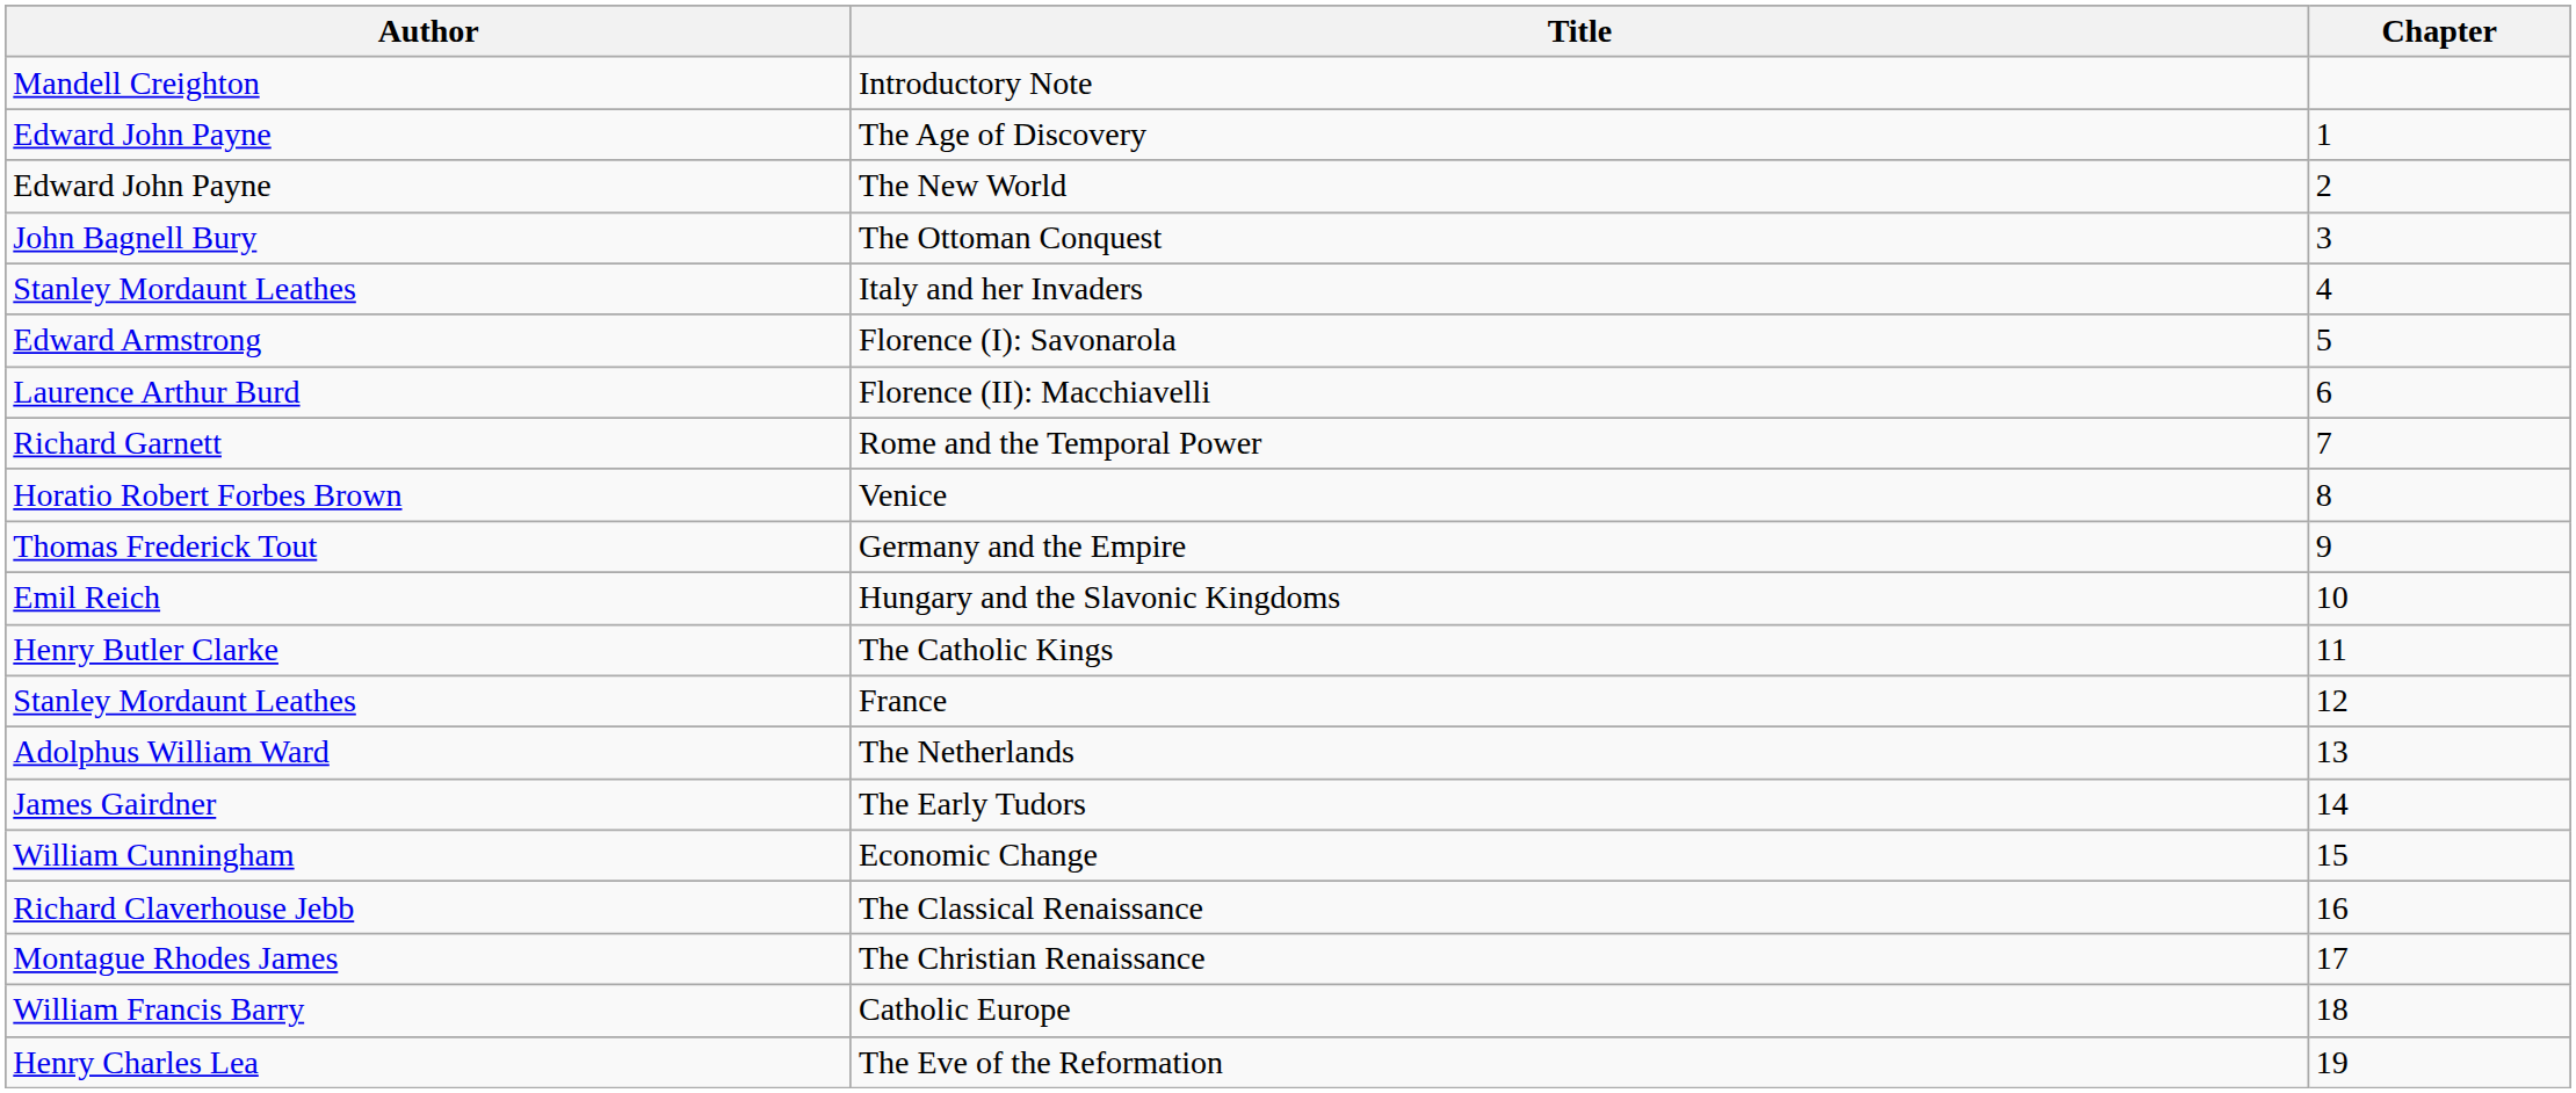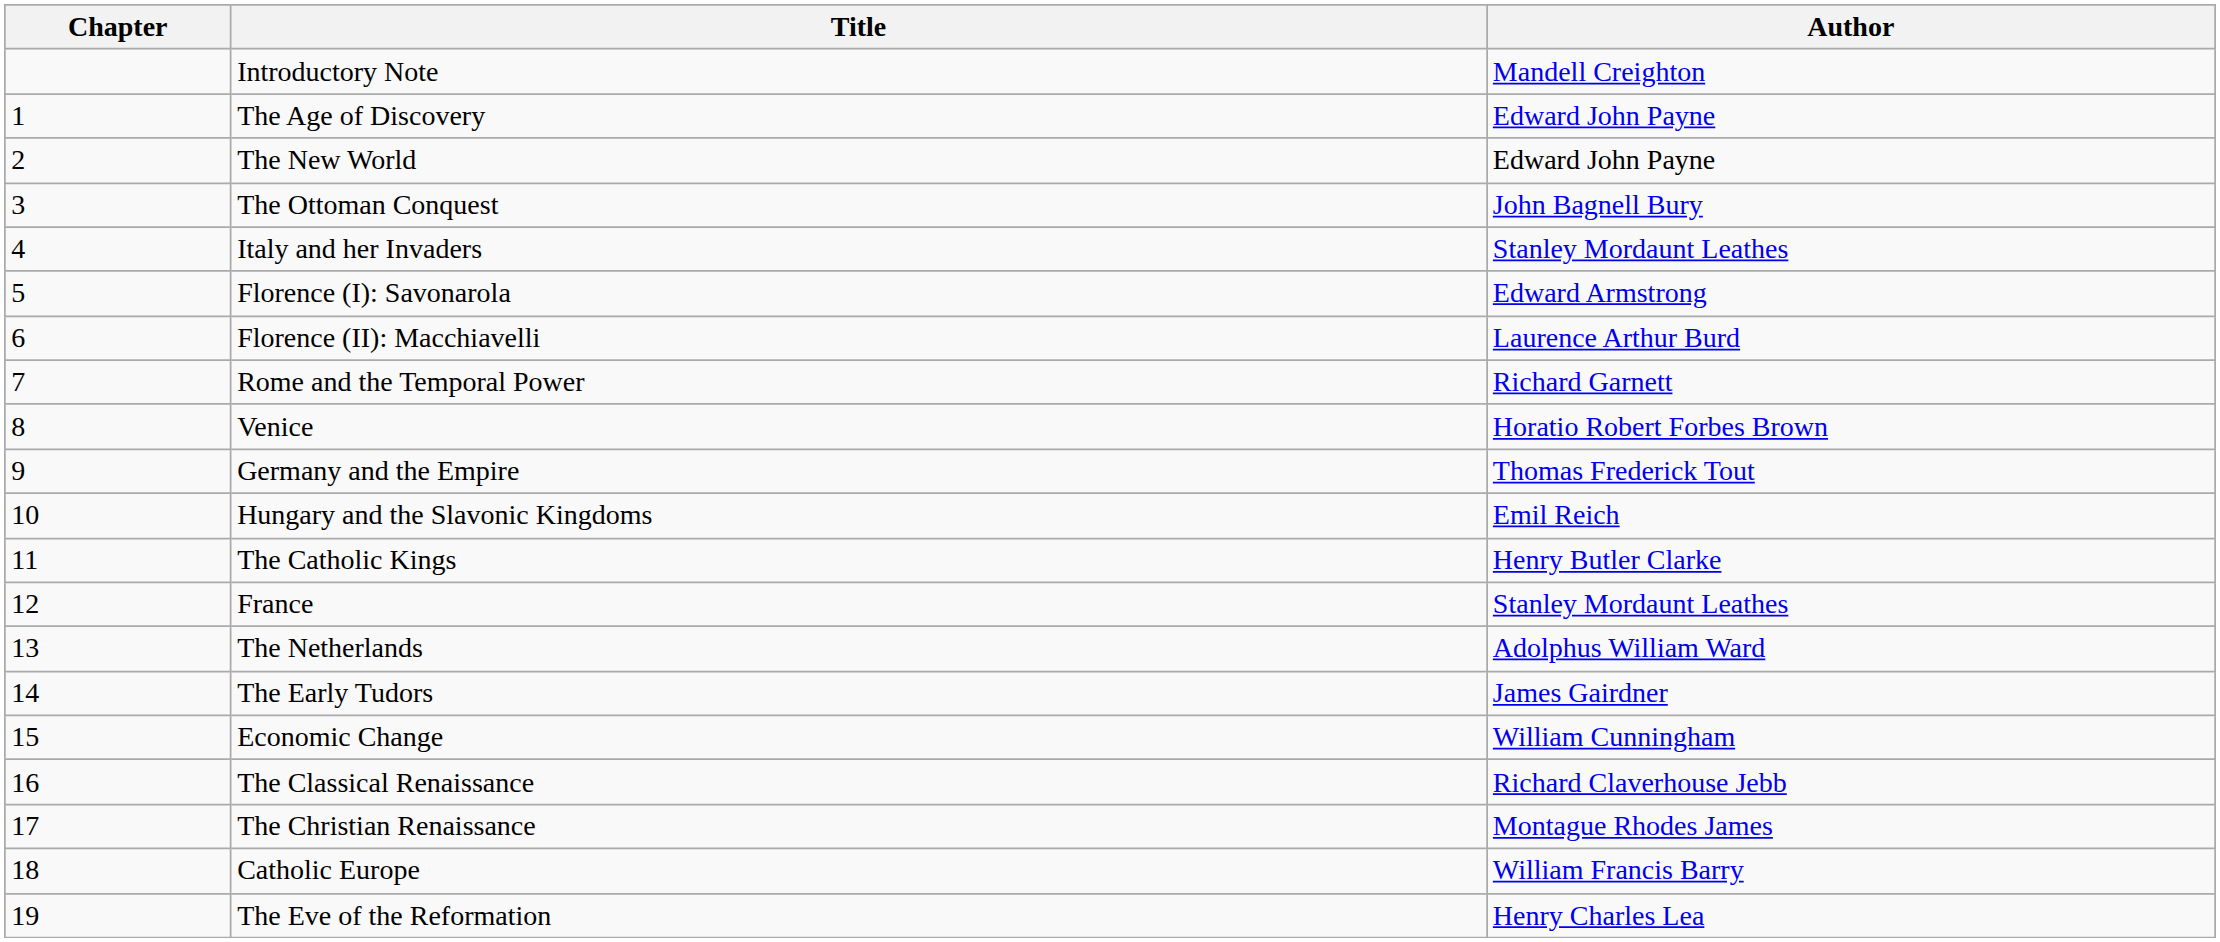columns swapped: Chapter <-> Author
